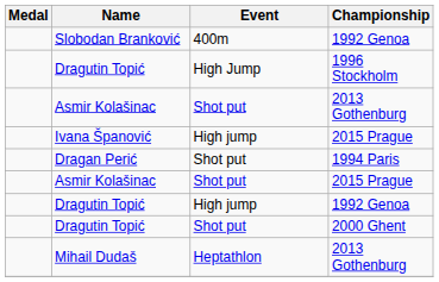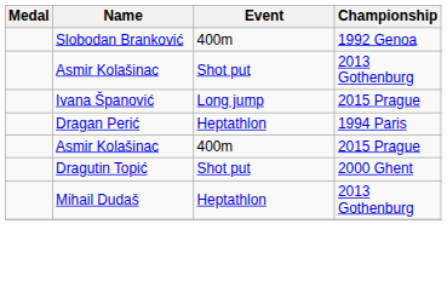- row: Dragutin Topić | High Jump | 1996 Stockholm
Ivana Španović | Event: High jump -> Long jump
Dragan Perić | Event: Shot put -> Heptathlon
Asmir Kolašinac / 2015 Prague | Event: Shot put -> 400m
- row: Dragutin Topić | High jump | 1992 Genoa
